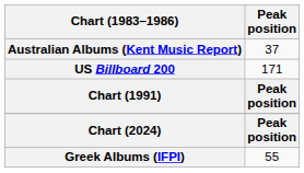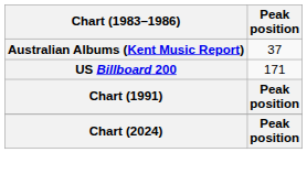- row: Greek Albums (IFPI) | 55
